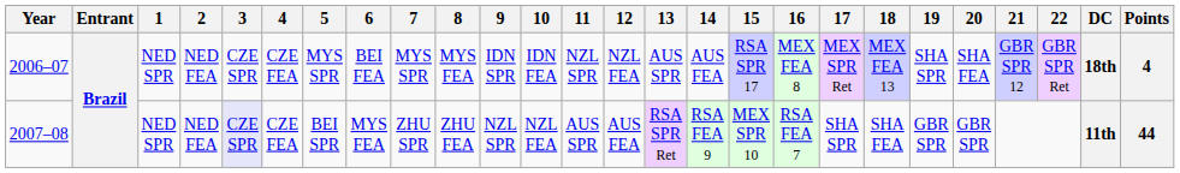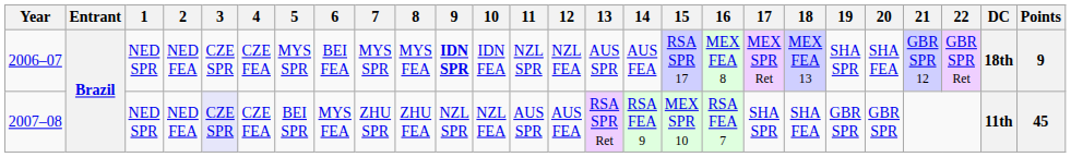2006–07 | 9: normal -> bold
2006–07 | Points: 4 -> 9
2007–08 | Points: 44 -> 45
